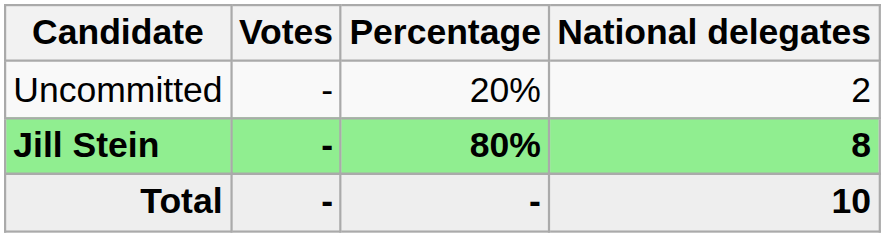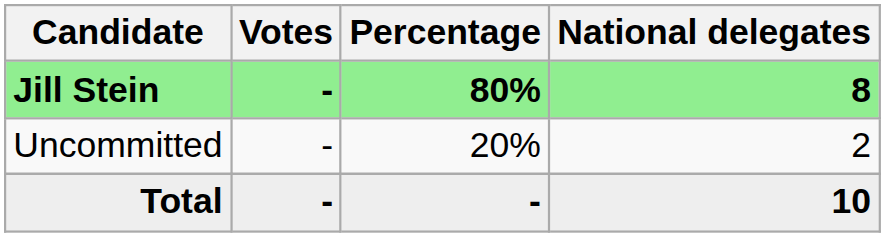rows swapped: Jill Stein <-> Uncommitted
